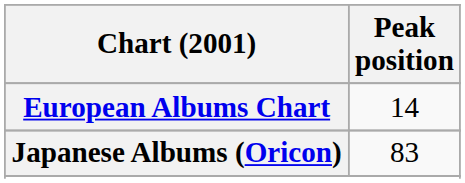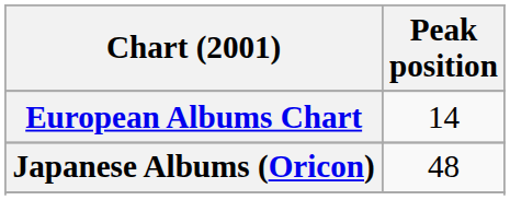Japanese Albums (Oricon) | Peak position: 83 -> 48
